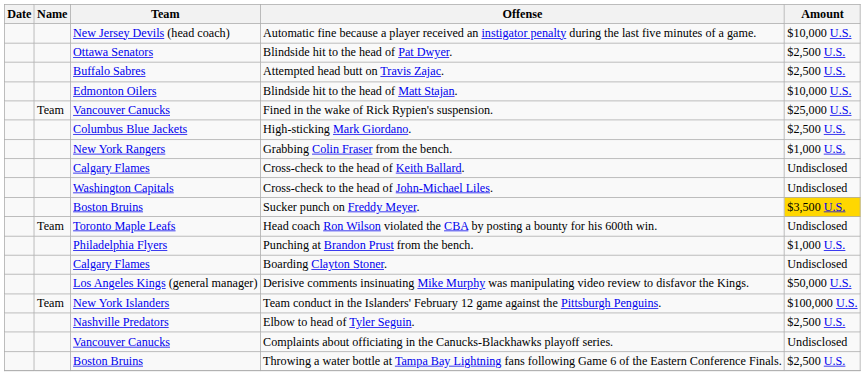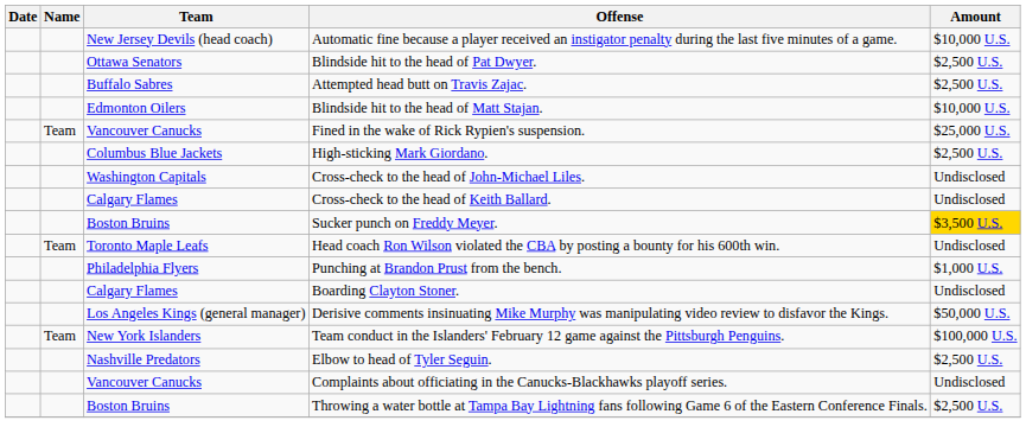- row: New York Rangers | Grabbing Colin Fraser from the bench. | $1,000 U.S.
rows swapped: Cross-check to the head of Keith Ballard. <-> Cross-check to the head of John-Michael Liles.
